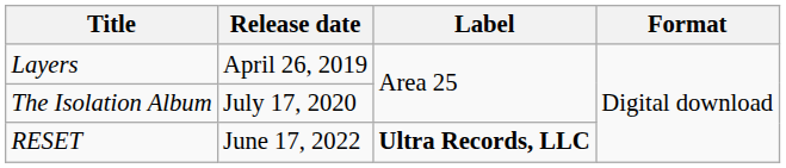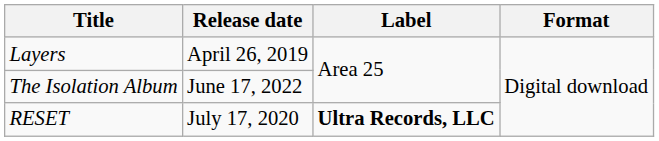The Isolation Album | Release date: July 17, 2020 -> June 17, 2022
RESET | Release date: June 17, 2022 -> July 17, 2020
